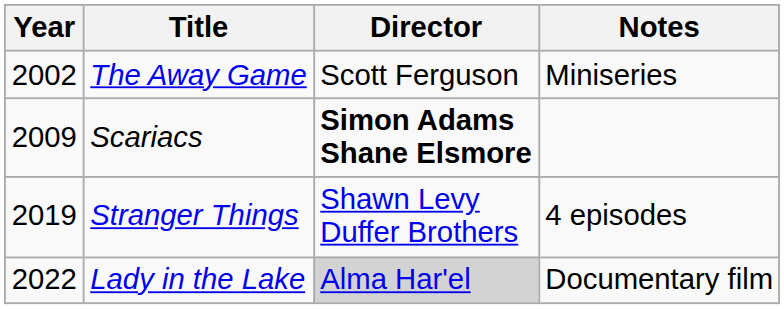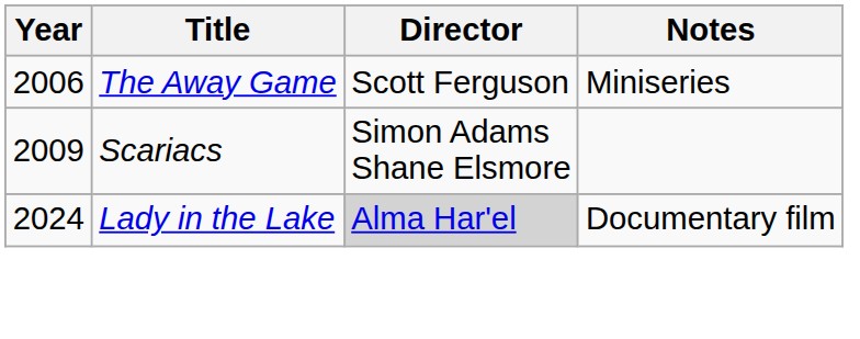The Away Game | Year: 2002 -> 2006
Scariacs | Director: bold -> normal
- row: 2019 | Stranger Things | Shawn Levy Duffer Brothers | 4 episodes
Lady in the Lake | Year: 2022 -> 2024
